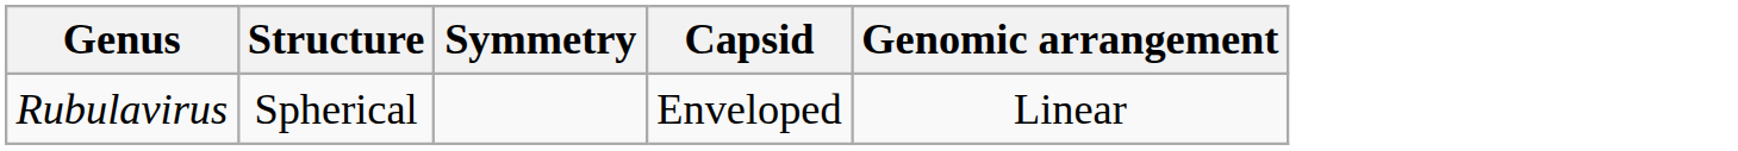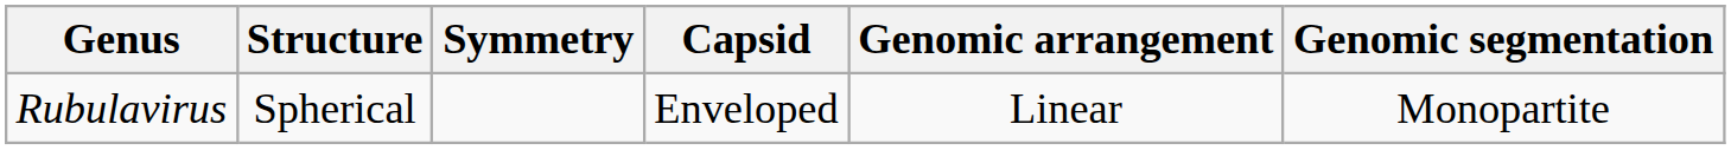+ column: Genomic segmentation | Monopartite
